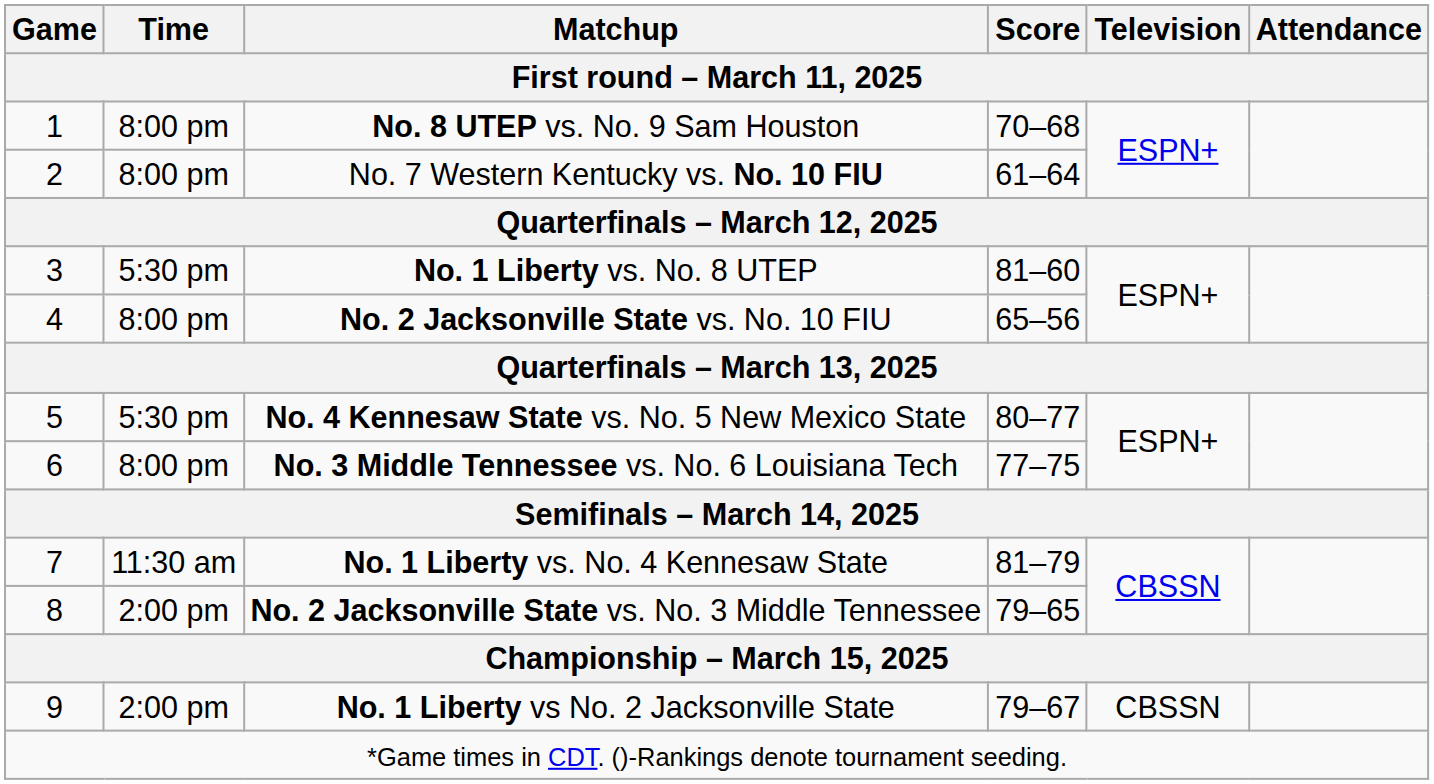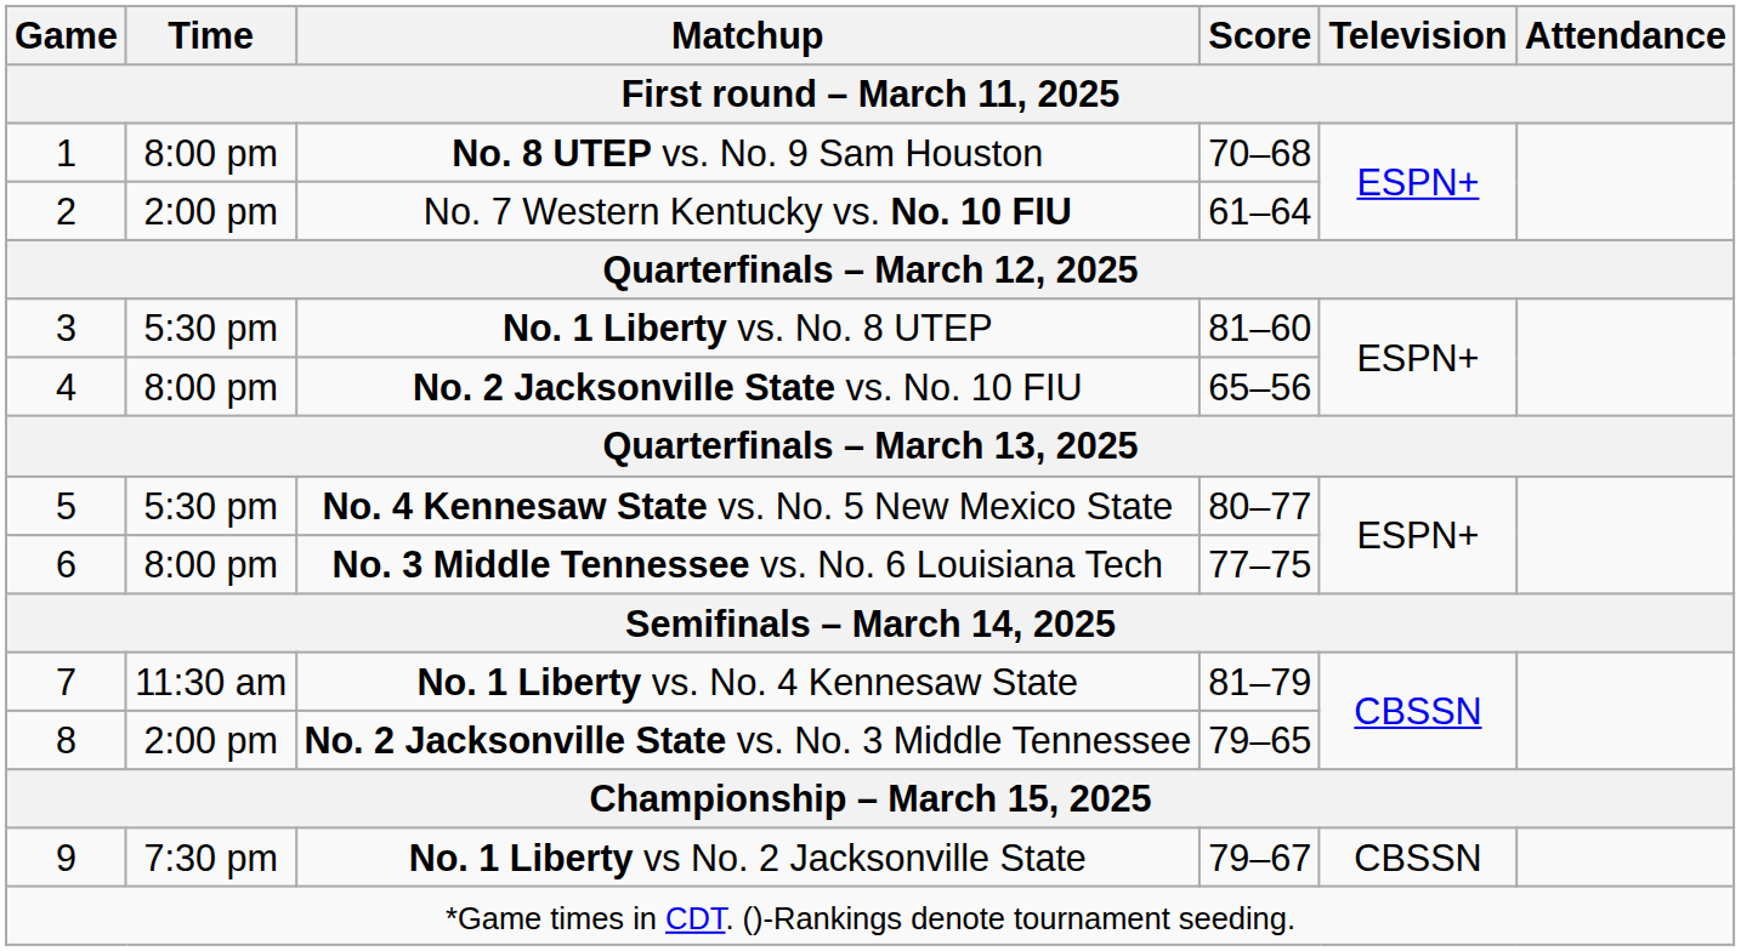No. 7 Western Kentucky vs. No. 10 FIU | Time / First round – March 11, 2025: 8:00 pm -> 2:00 pm
No. 1 Liberty vs No. 2 Jacksonville State | Time / First round – March 11, 2025: 2:00 pm -> 7:30 pm
